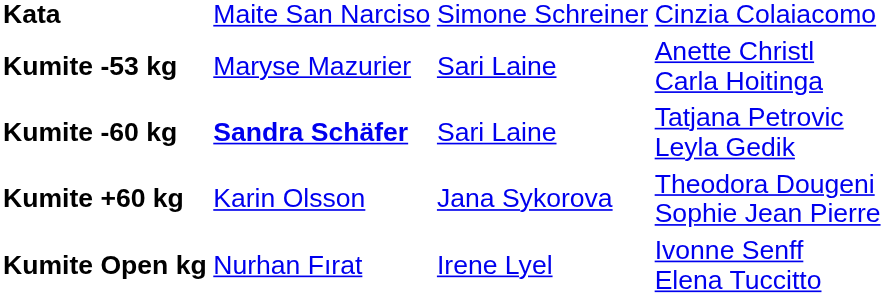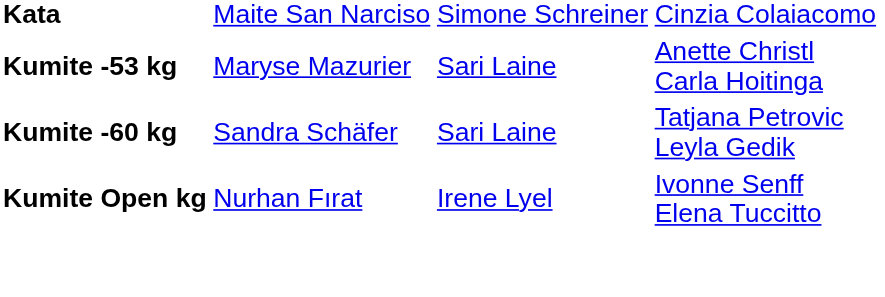Kumite -60 kg | column 2: bold -> normal
- row: Kumite +60 kg | Karin Olsson | Jana Sykorova | Theodora Dougeni Sophie Jean Pierre
